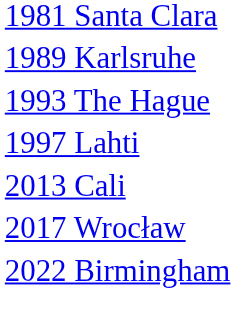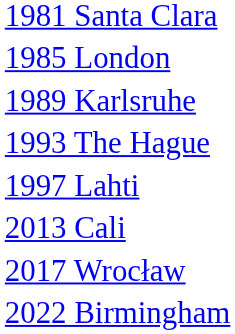+ row: 1985 London
